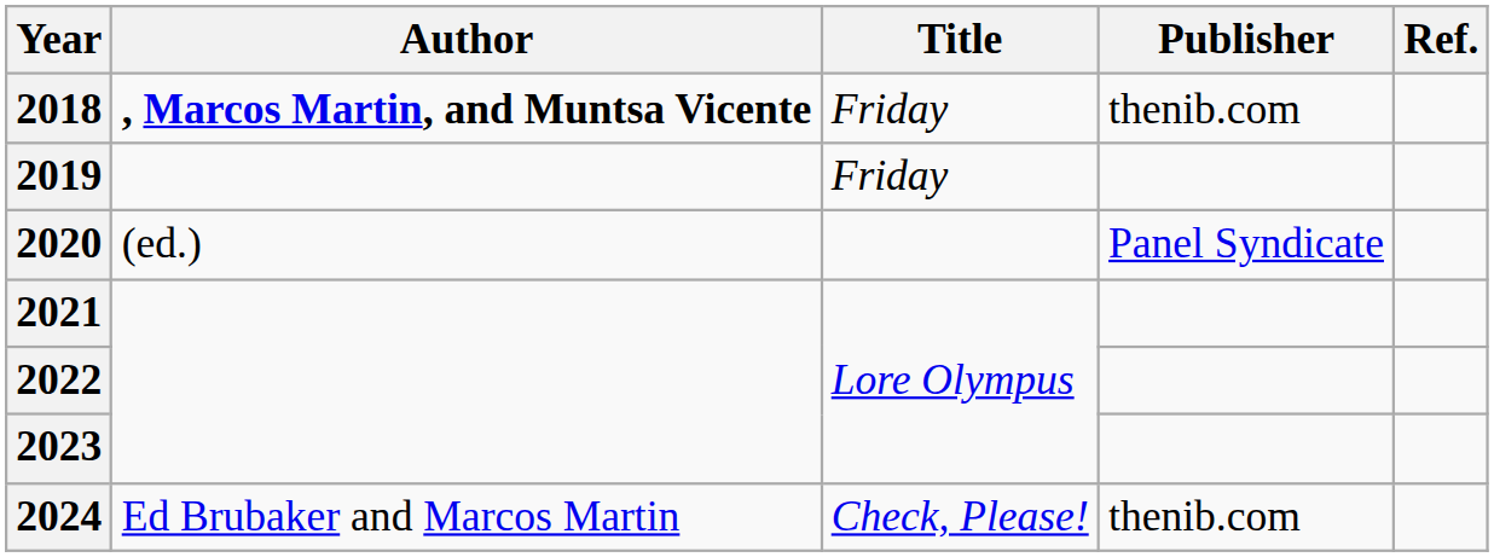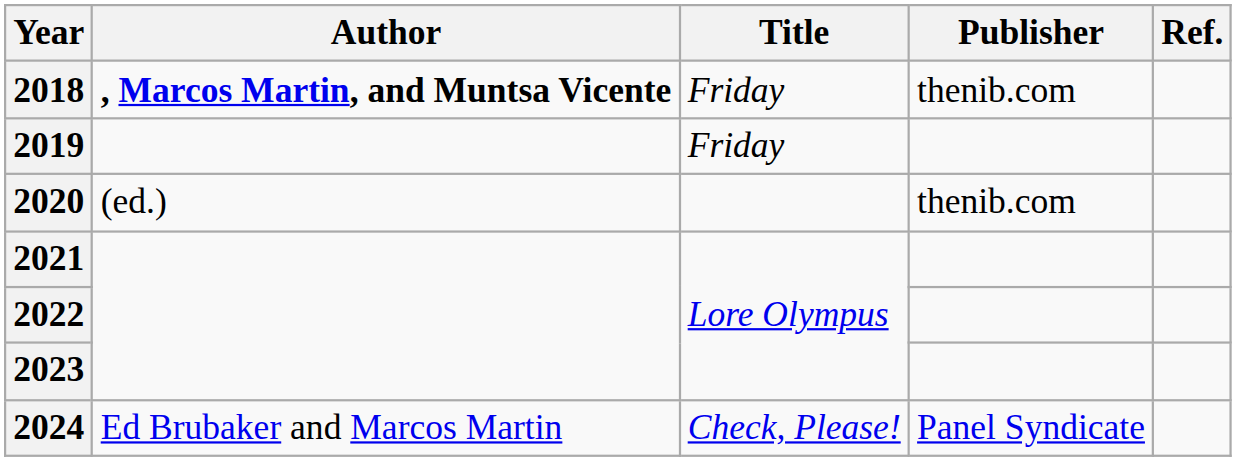2020 | Publisher: Panel Syndicate -> thenib.com
2024 | Publisher: thenib.com -> Panel Syndicate
